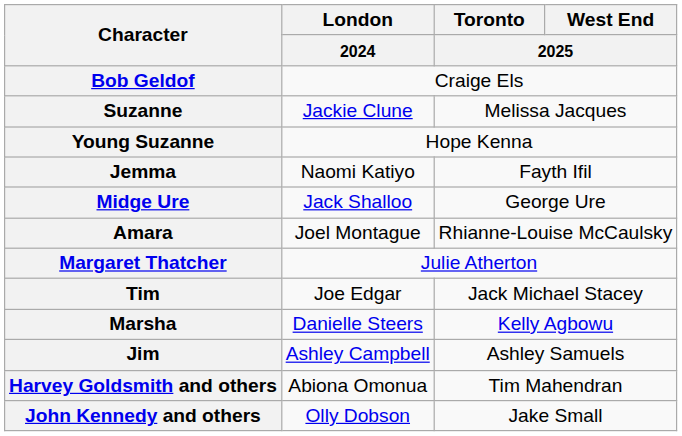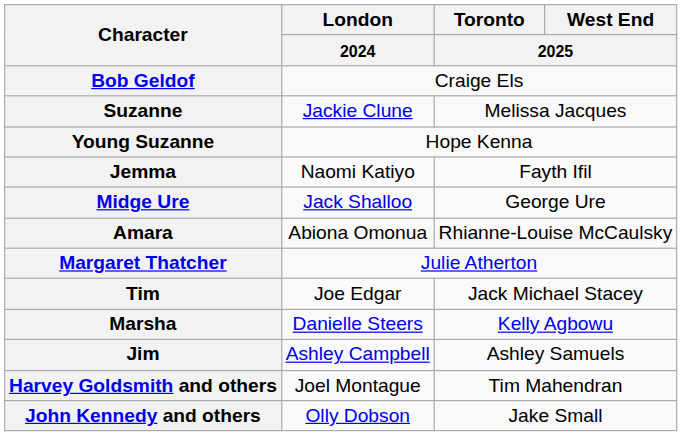Amara | London / 2024: Joel Montague -> Abiona Omonua
Harvey Goldsmith and others | London / 2024: Abiona Omonua -> Joel Montague
